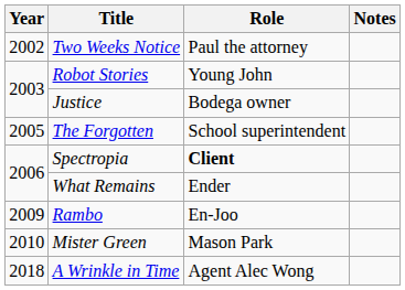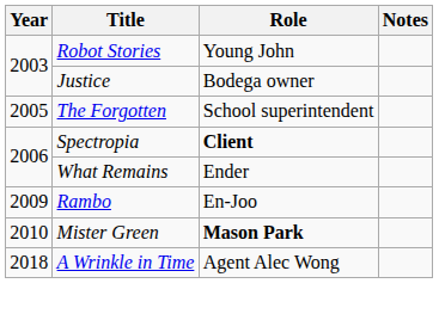- row: 2002 | Two Weeks Notice | Paul the attorney
Mister Green | Role: normal -> bold
